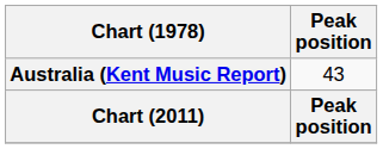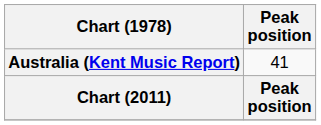Australia (Kent Music Report) | Peak position: 43 -> 41
